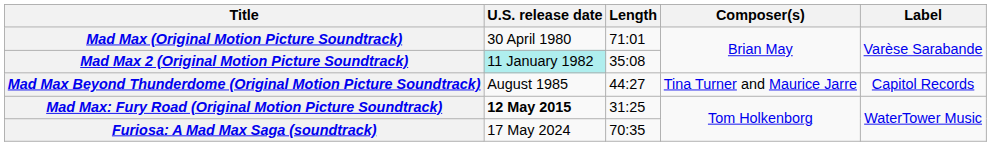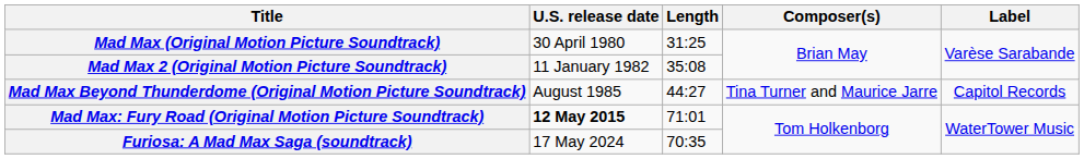Mad Max (Original Motion Picture Soundtrack) | Length: 71:01 -> 31:25
Mad Max 2 (Original Motion Picture Soundtrack) | U.S. release date: paleturquoise background -> no background
Mad Max: Fury Road (Original Motion Picture Soundtrack) | Length: 31:25 -> 71:01
